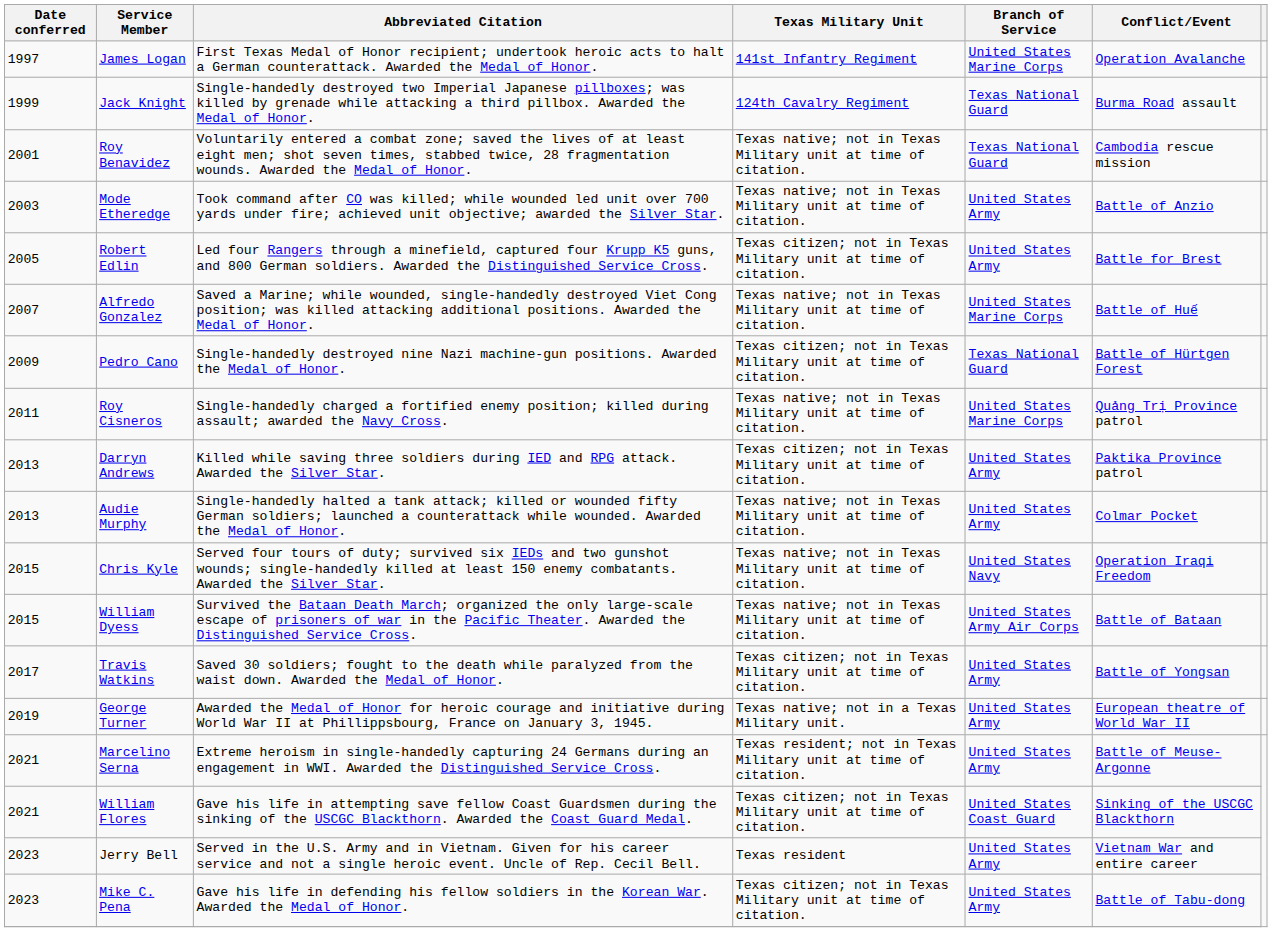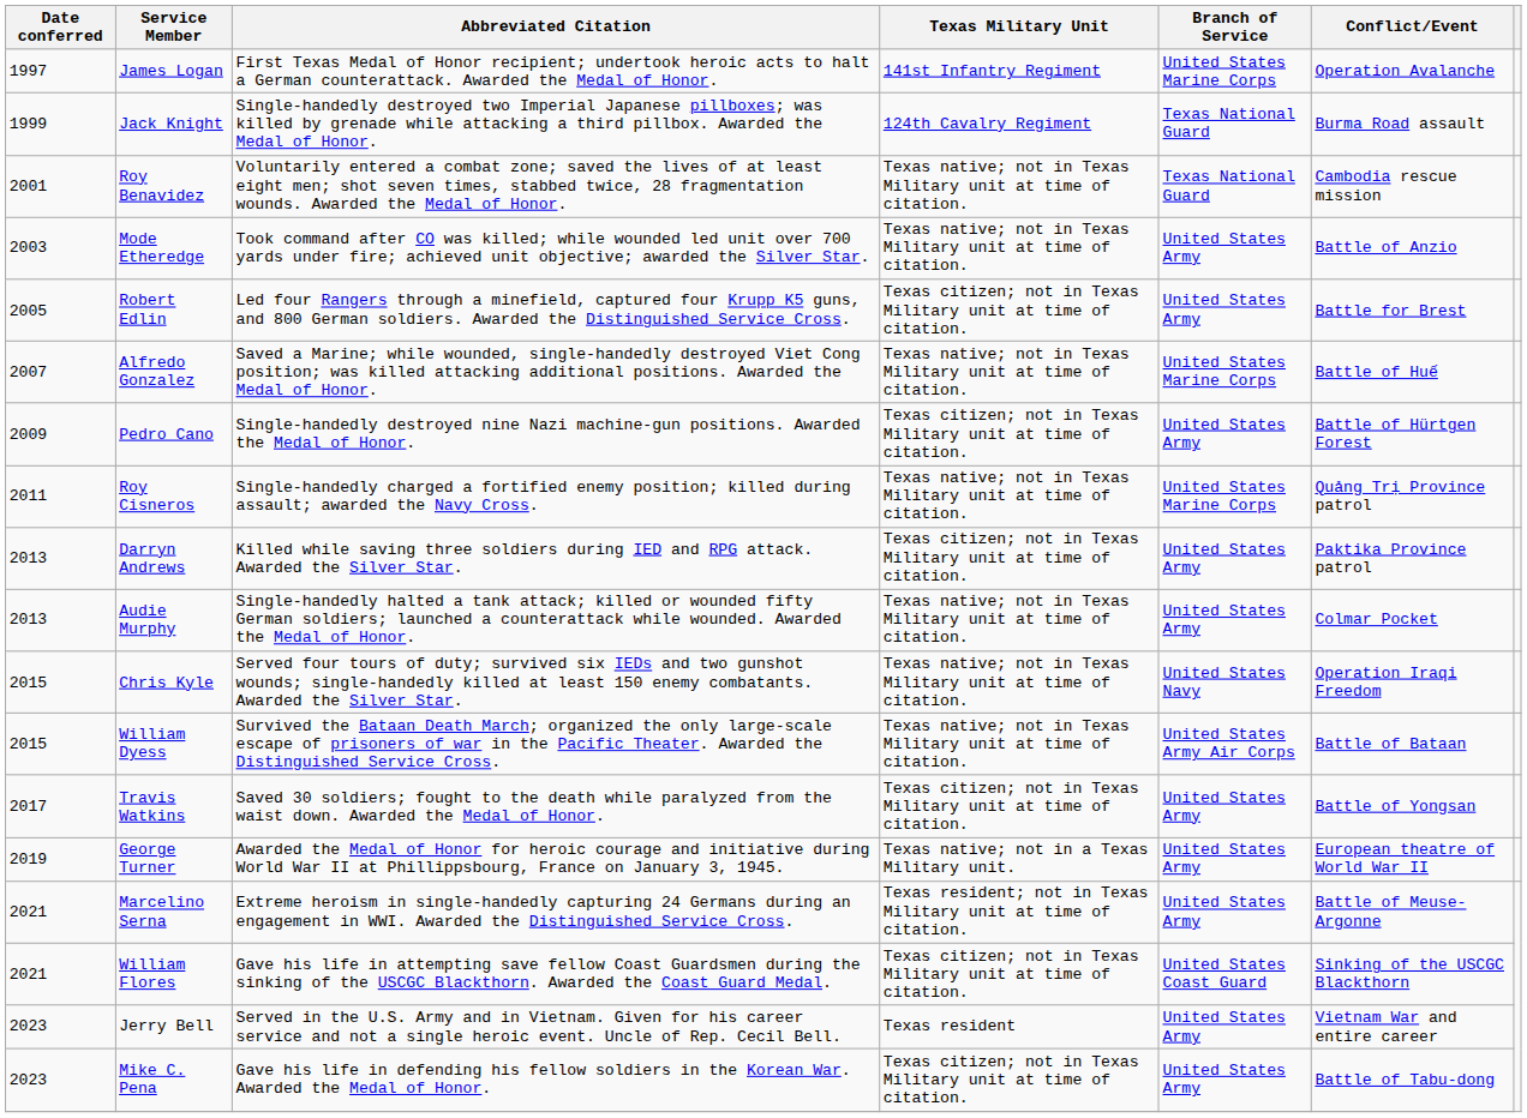Pedro Cano | Branch of Service: Texas National Guard -> United States Army
